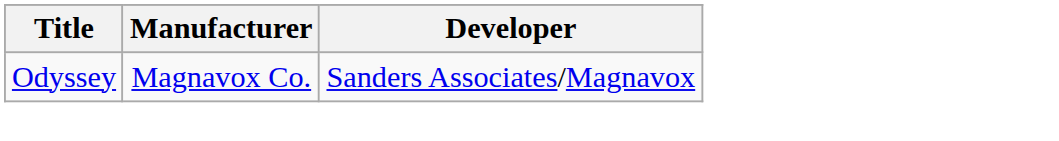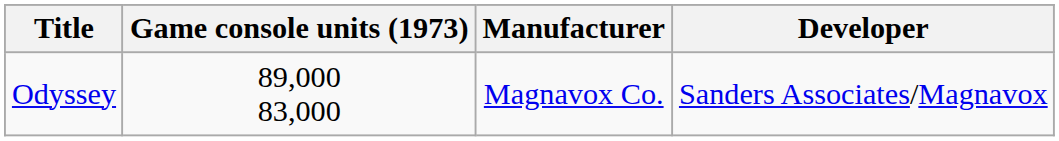+ column: Game console units (1973) | 89,000 83,000
